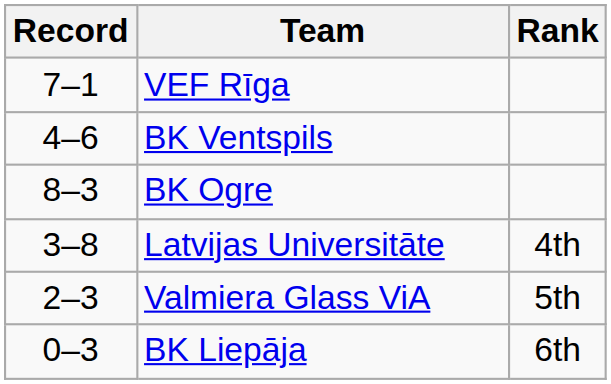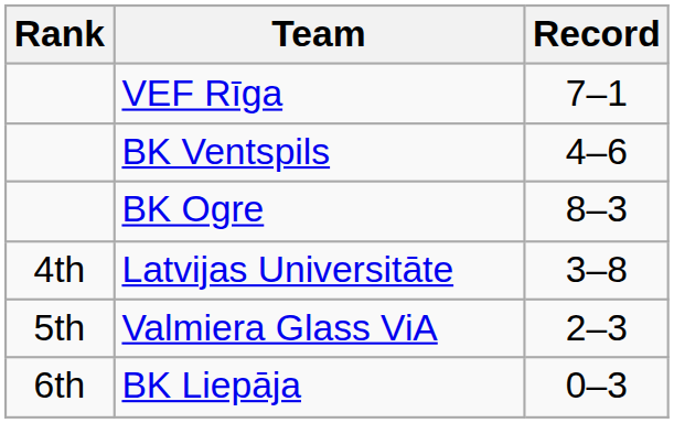columns swapped: Rank <-> Record
